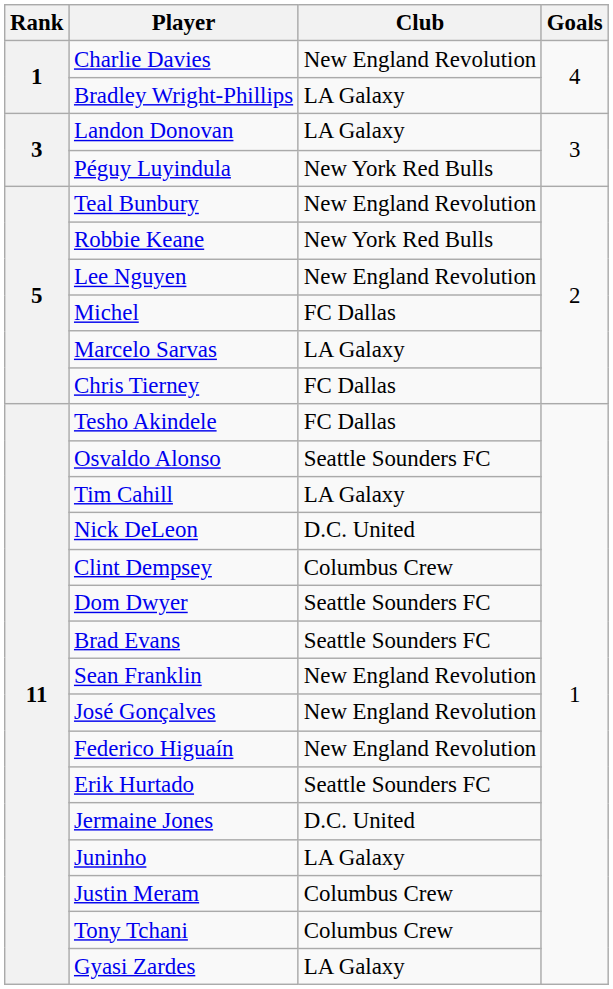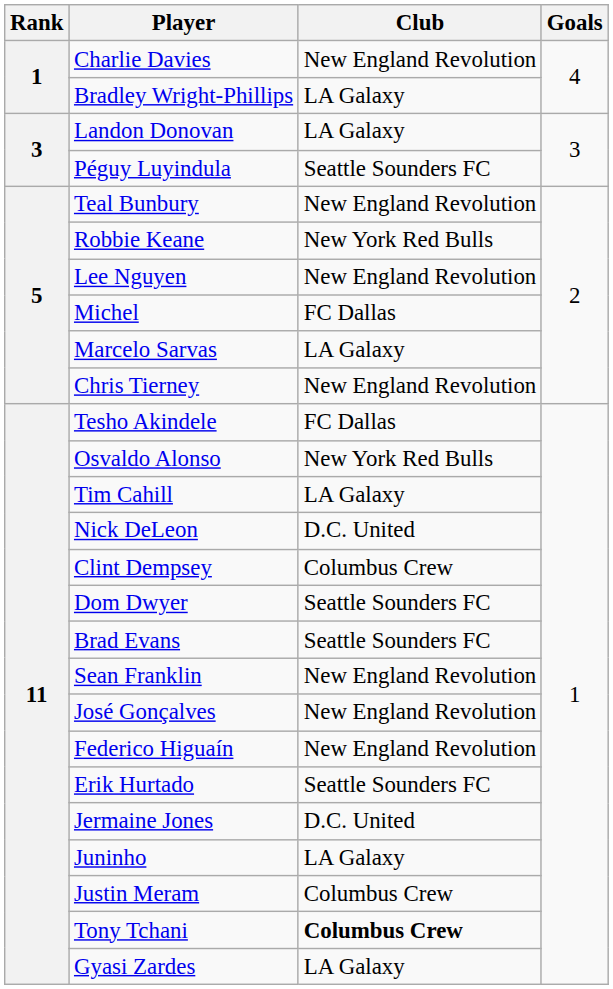Péguy Luyindula | Club: New York Red Bulls -> Seattle Sounders FC
Chris Tierney | Club: FC Dallas -> New England Revolution
Osvaldo Alonso | Club: Seattle Sounders FC -> New York Red Bulls
Tony Tchani | Club: normal -> bold
